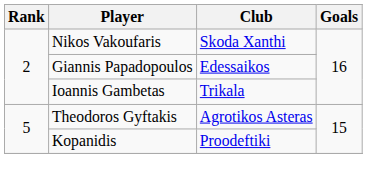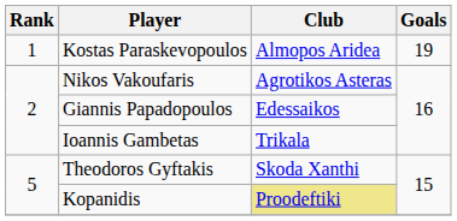+ row: 1 | Kostas Paraskevopoulos | Almopos Aridea | 19
Nikos Vakoufaris | Club: Skoda Xanthi -> Agrotikos Asteras
Theodoros Gyftakis | Club: Agrotikos Asteras -> Skoda Xanthi
Kopanidis | Club: no background -> khaki background
